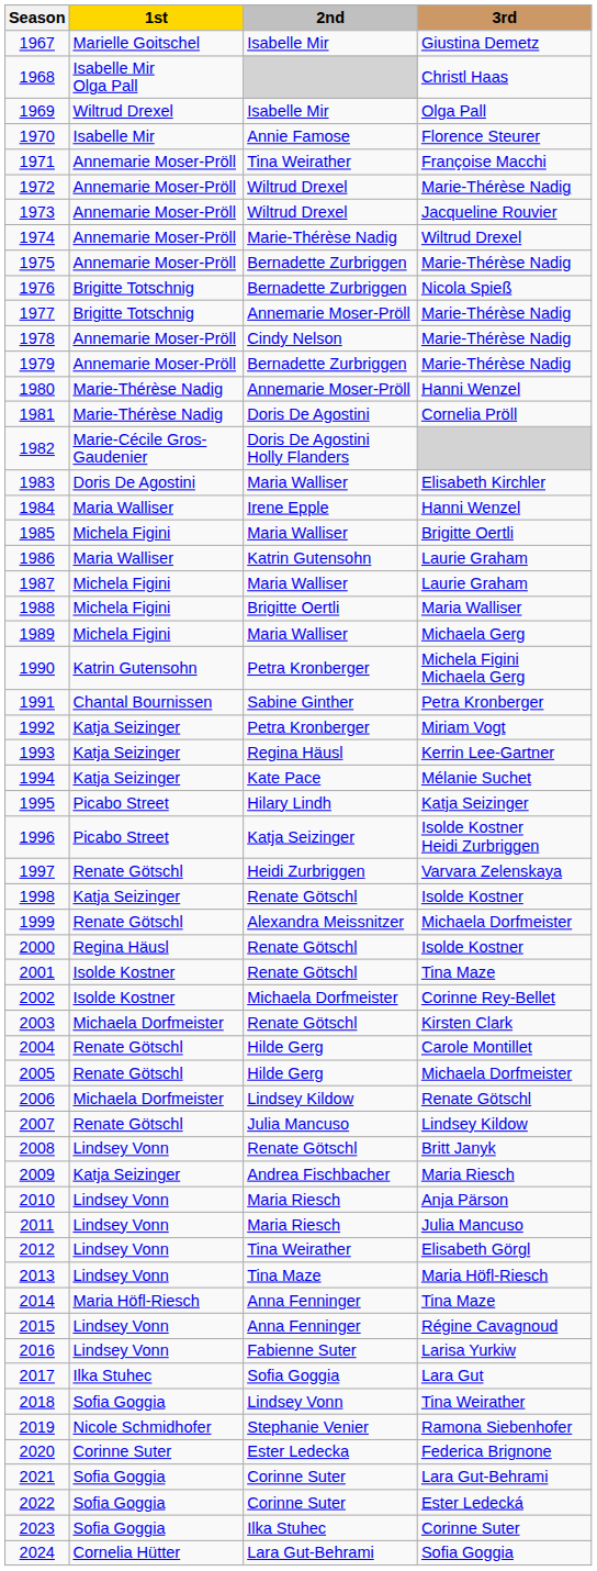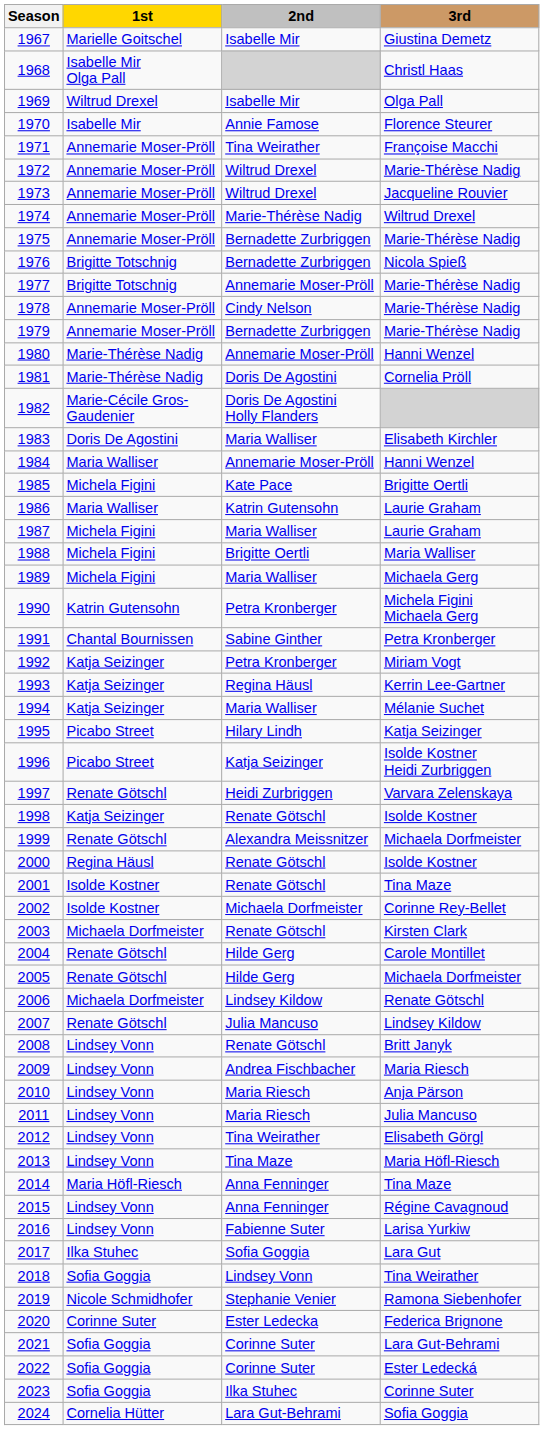1984 | 2nd: Irene Epple -> Annemarie Moser-Pröll
1985 | 2nd: Maria Walliser -> Kate Pace
1994 | 2nd: Kate Pace -> Maria Walliser
2009 | 1st: Katja Seizinger -> Lindsey Vonn
